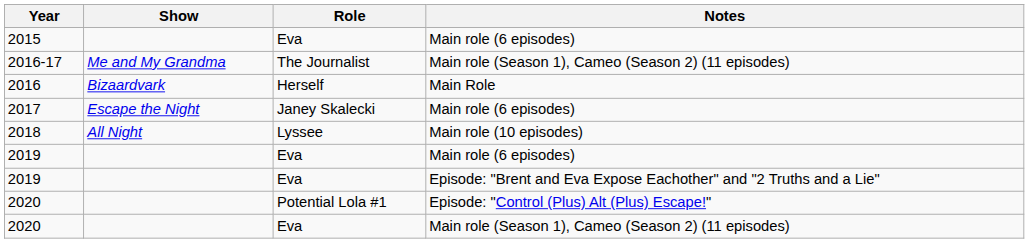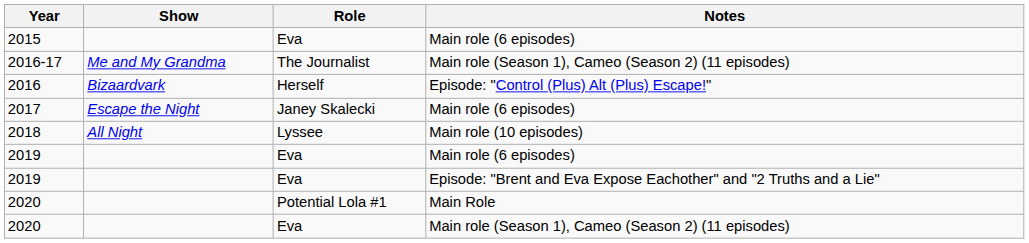2016 | Notes: Main Role -> Episode: "Control (Plus) Alt (Plus) Escape!"
2020 / Potential Lola #1 | Notes: Episode: "Control (Plus) Alt (Plus) Escape!" -> Main Role
